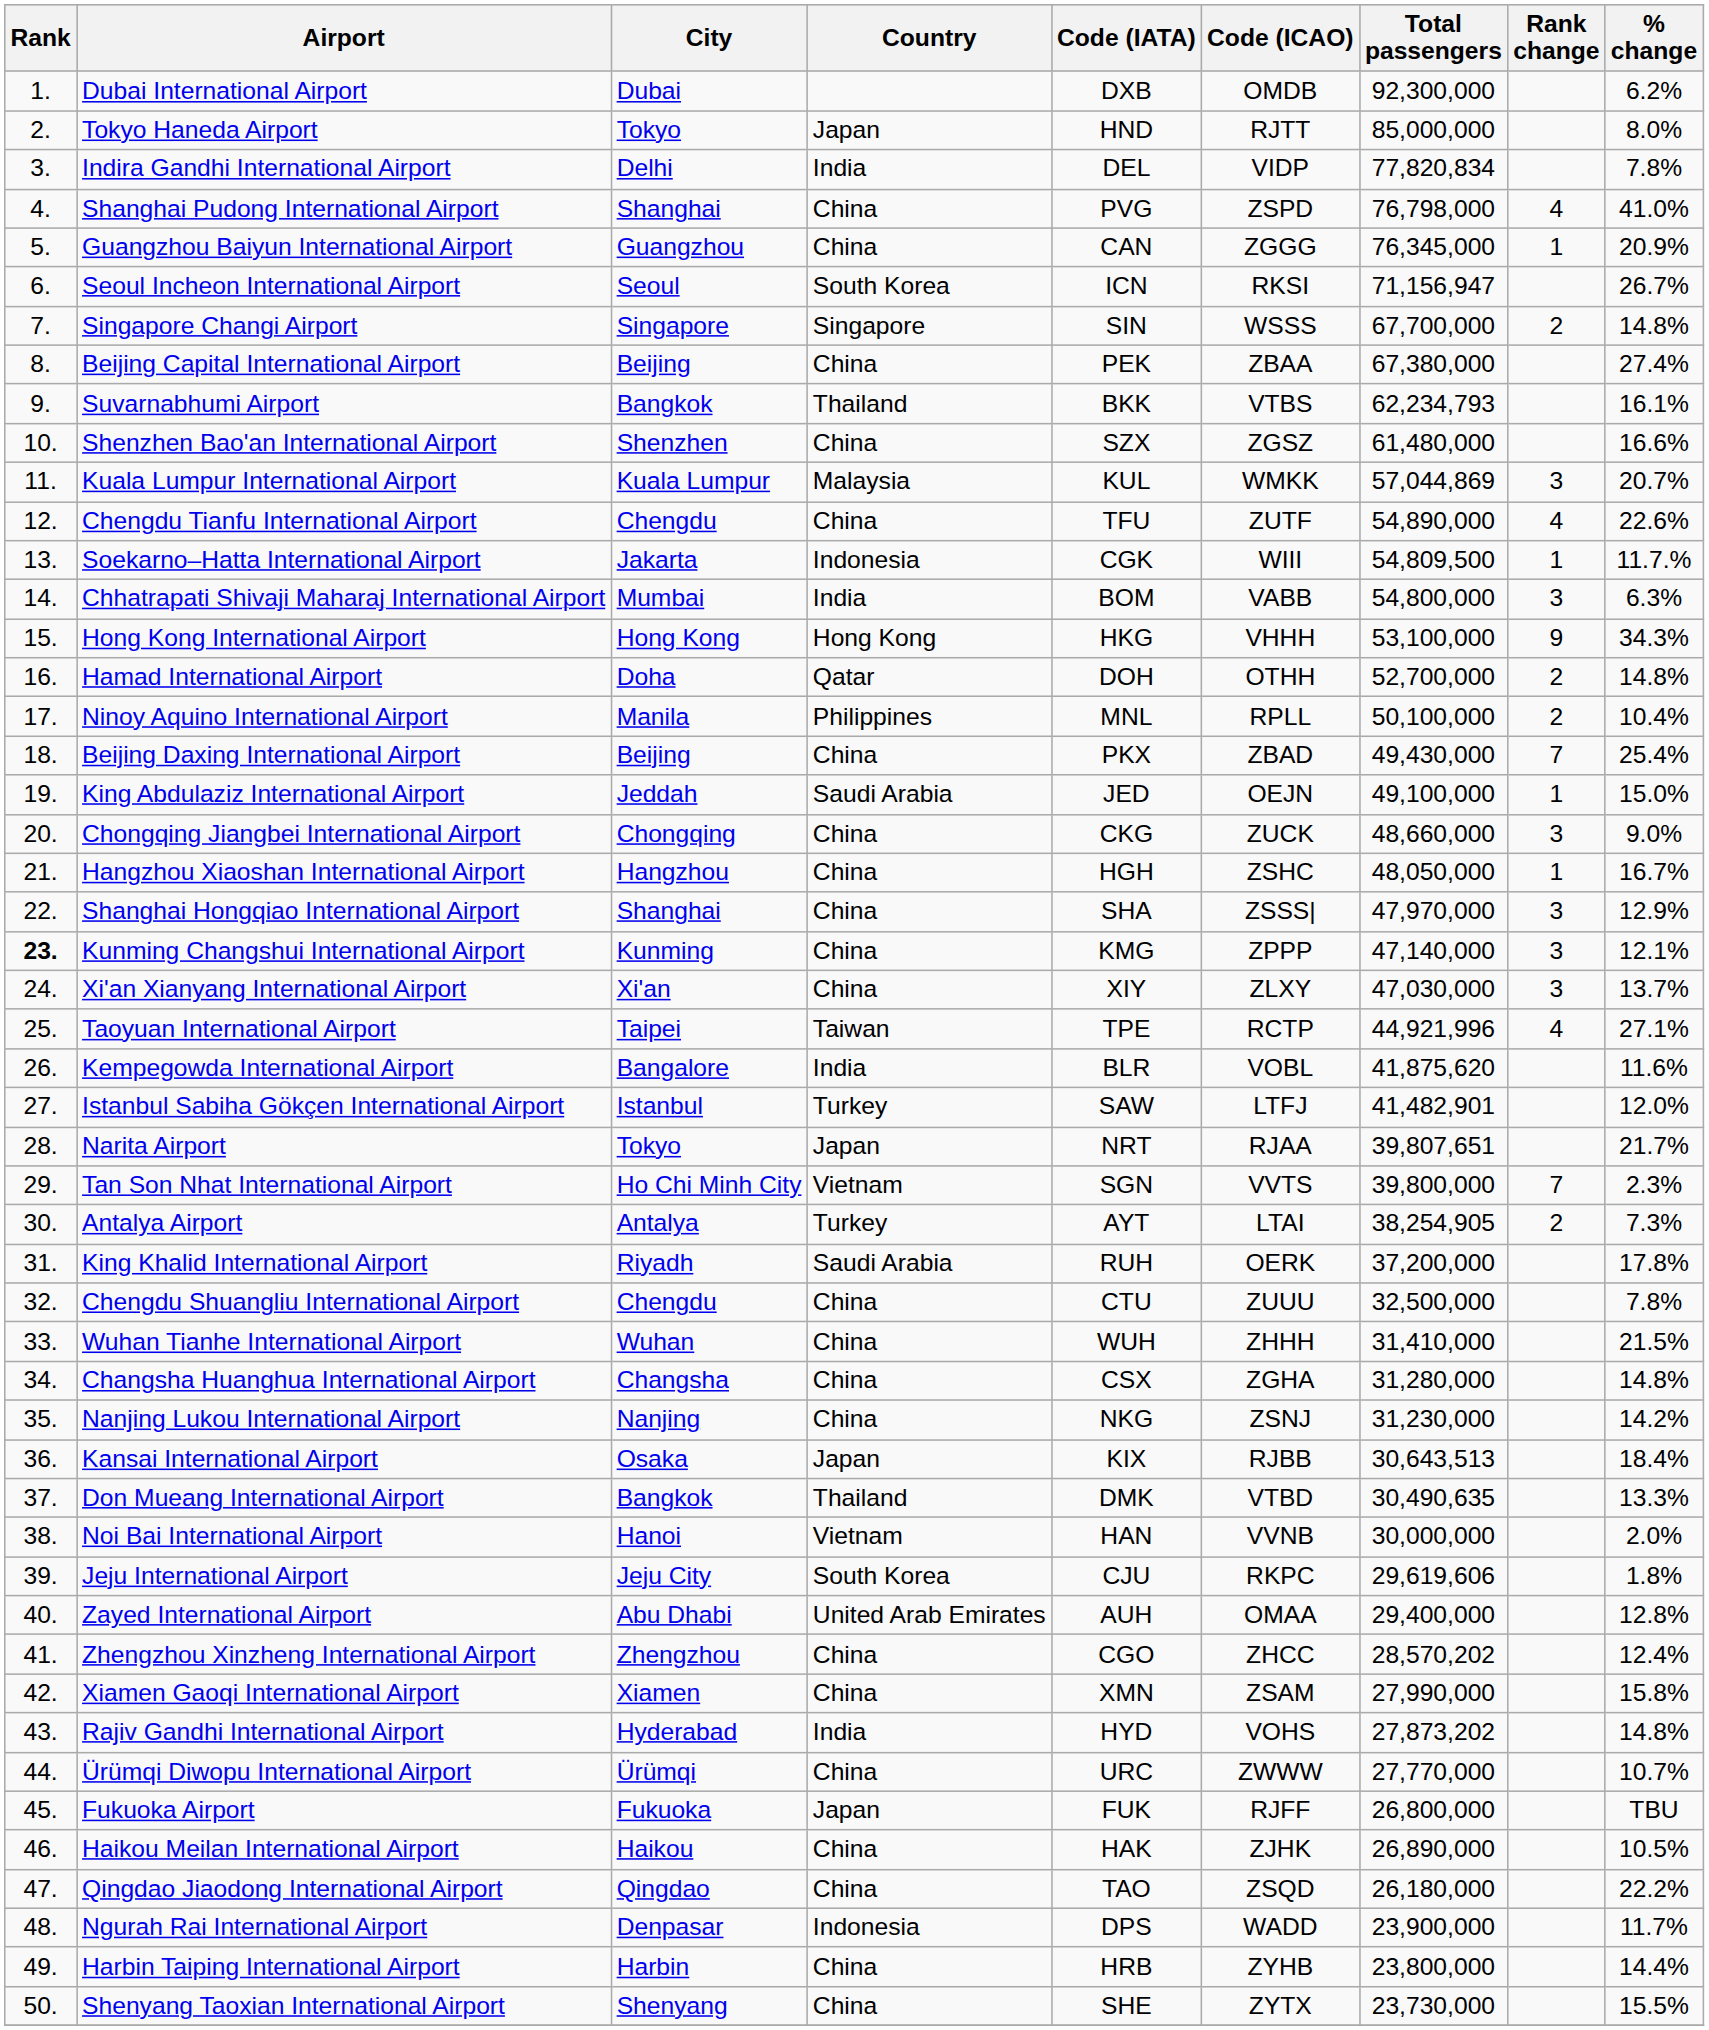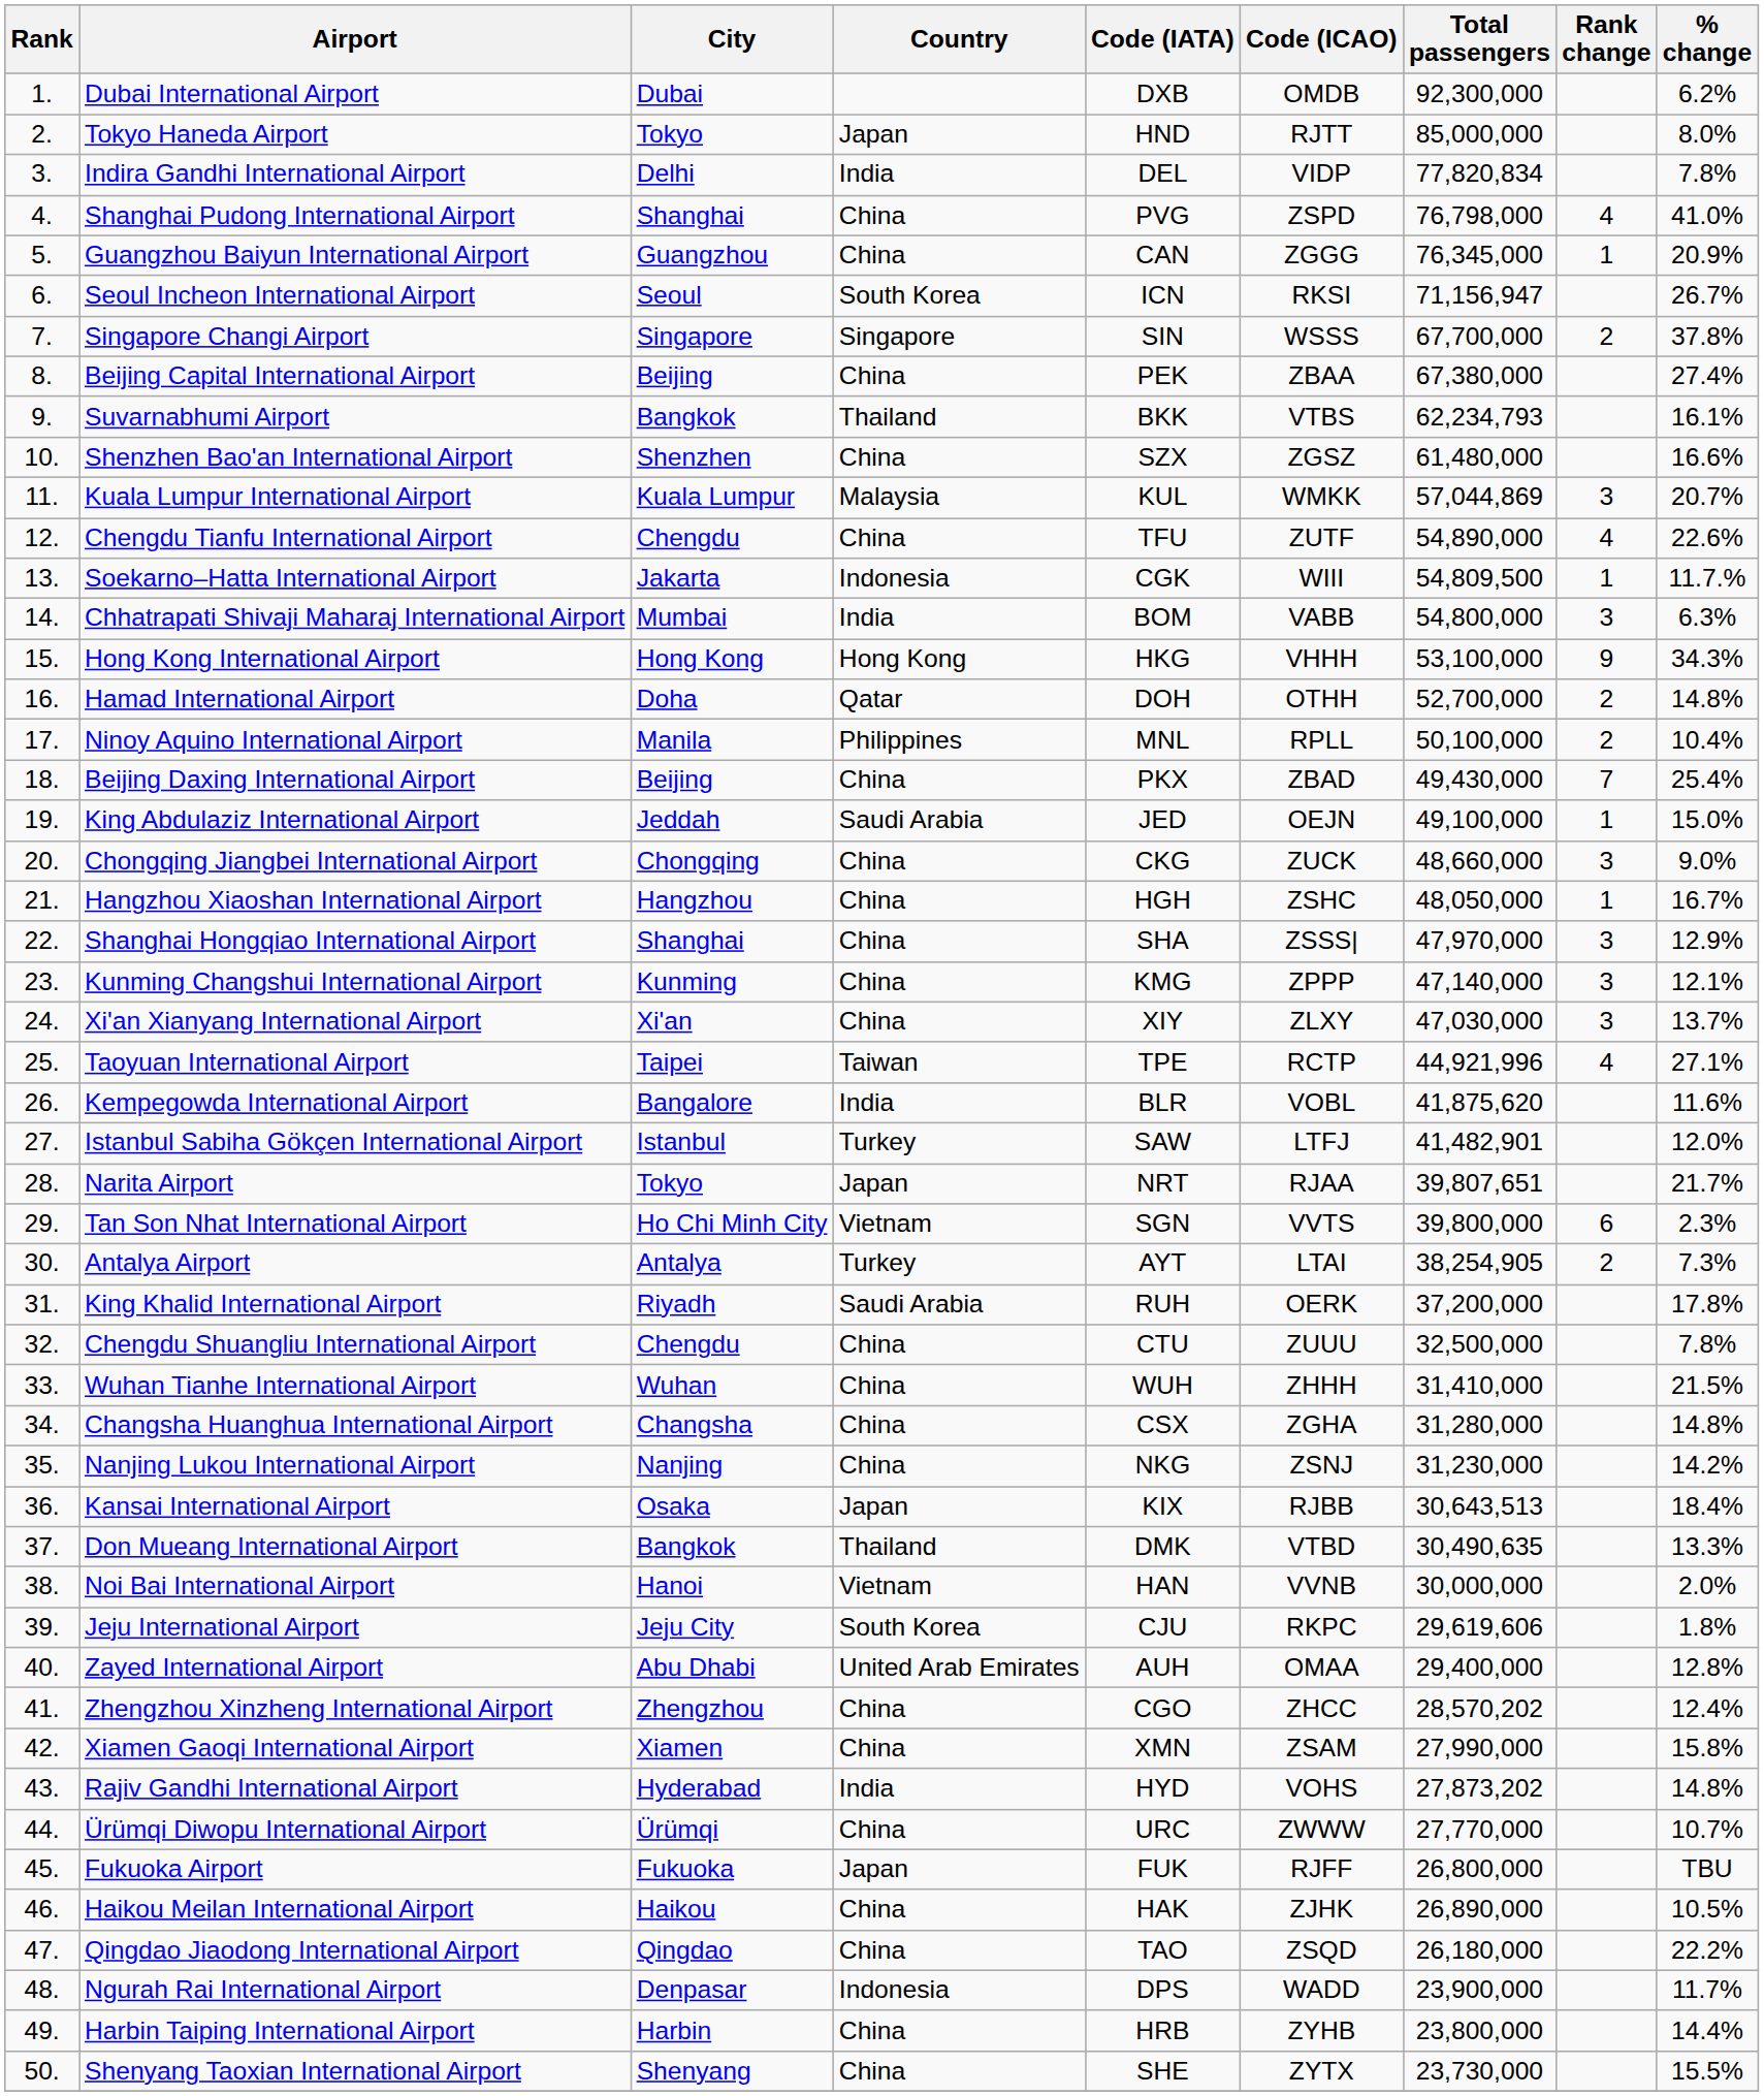Singapore Changi Airport | % change: 14.8% -> 37.8%
Kunming Changshui International Airport | Rank: bold -> normal
Tan Son Nhat International Airport | Rank change: 7 -> 6
